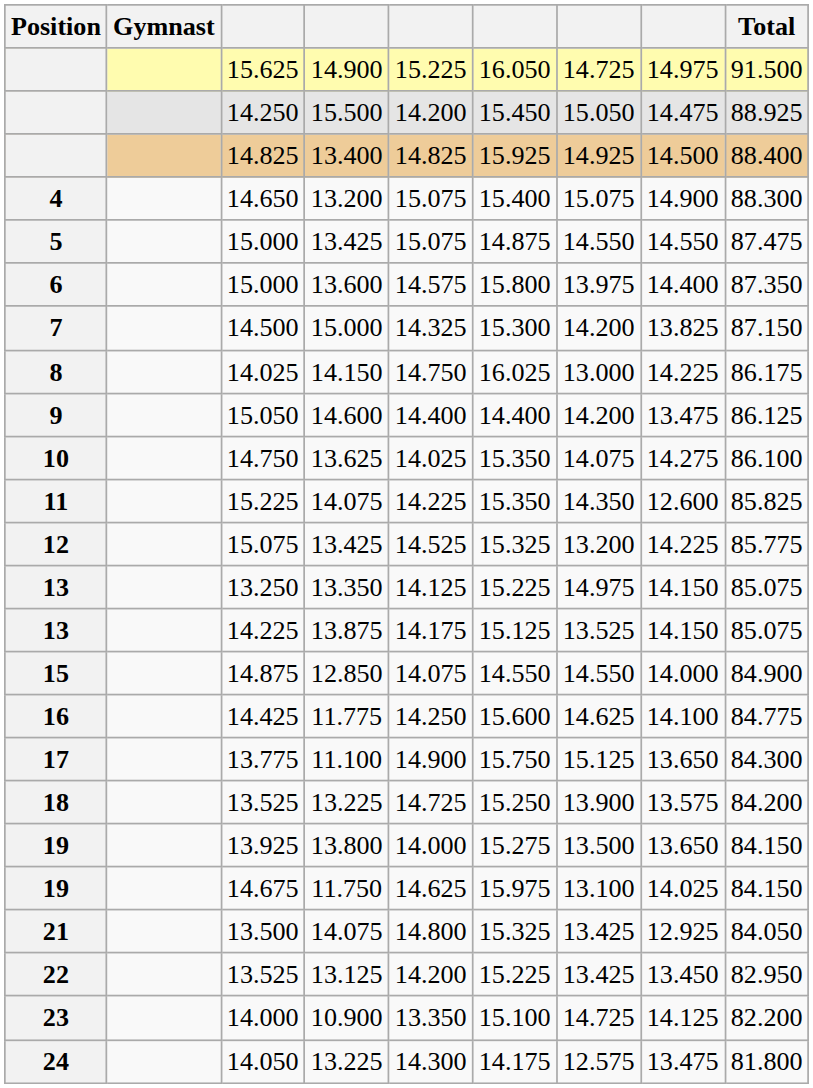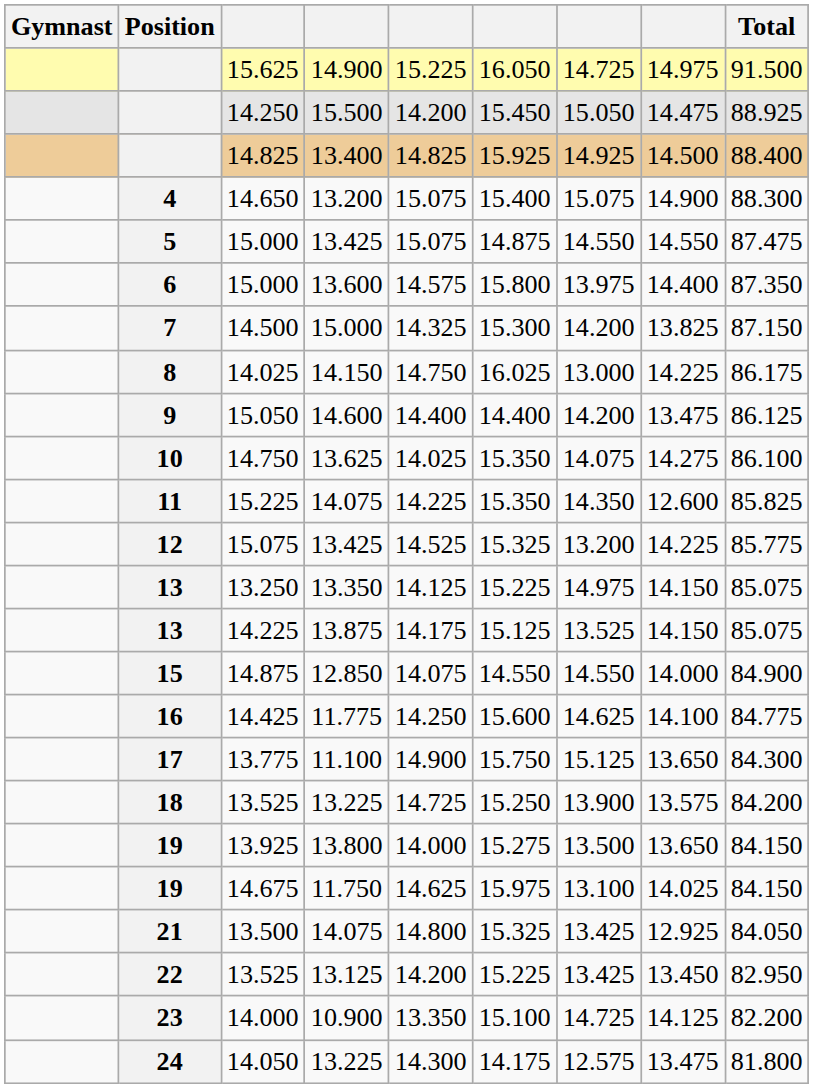columns swapped: Position <-> Gymnast
